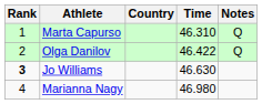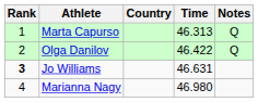Marta Capurso | Time: 46.310 -> 46.313
Jo Williams | Time: 46.630 -> 46.631
